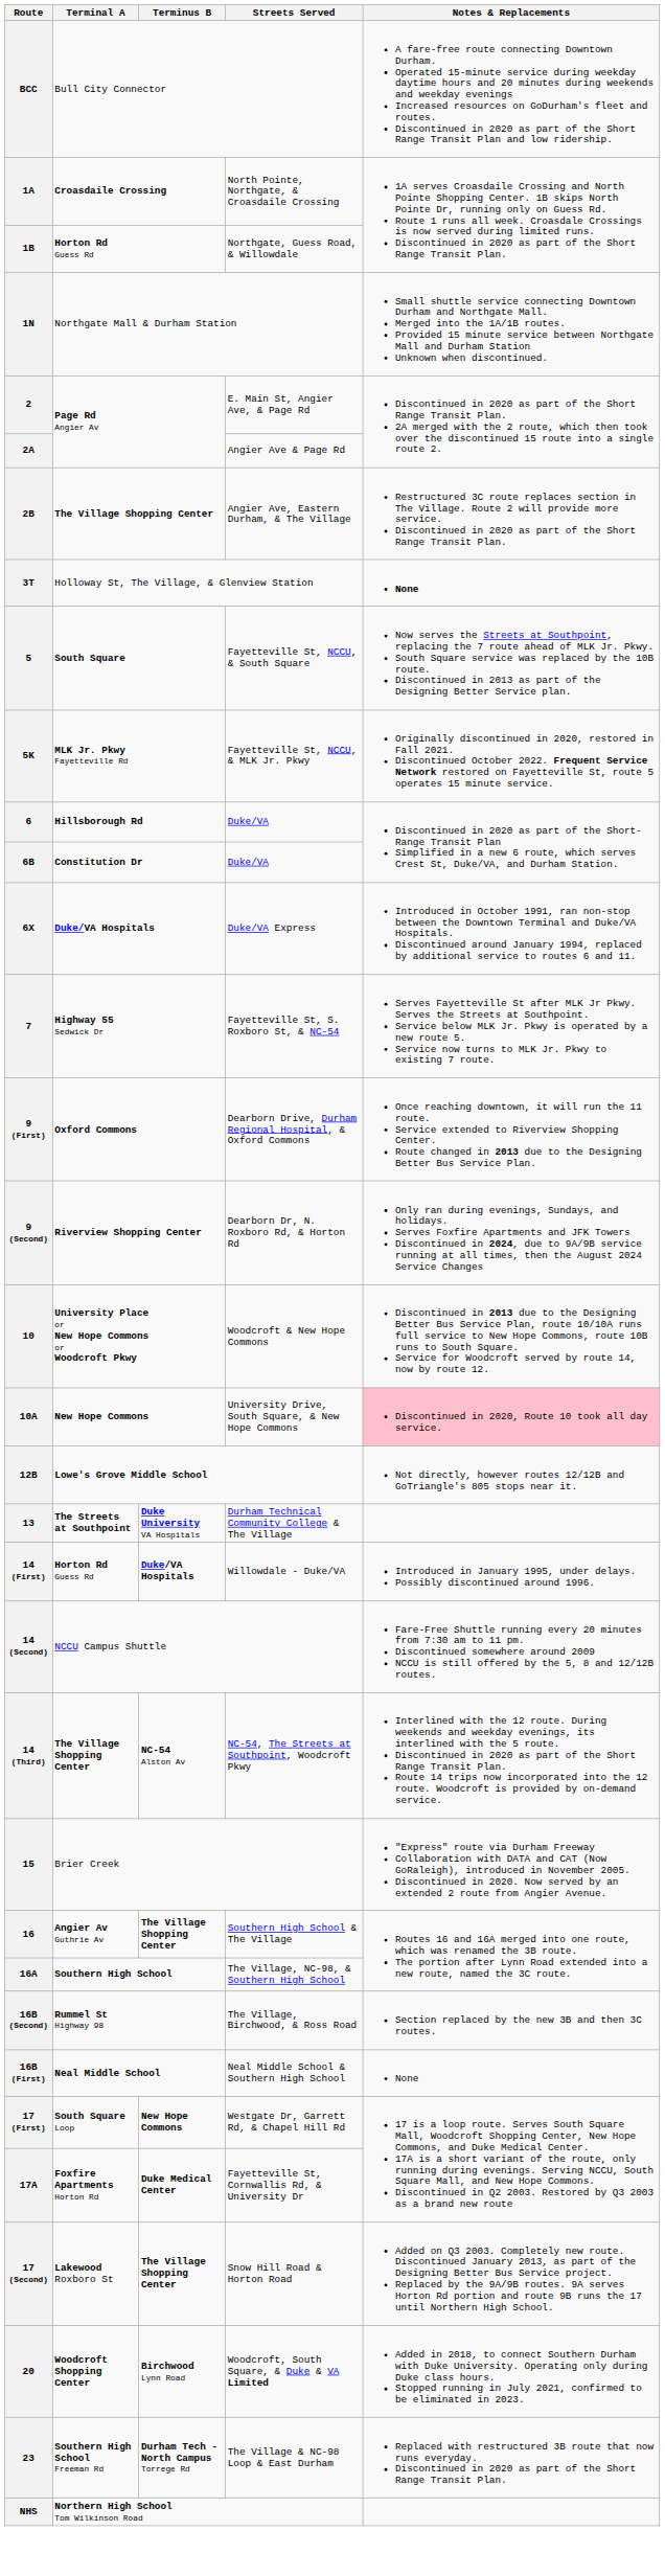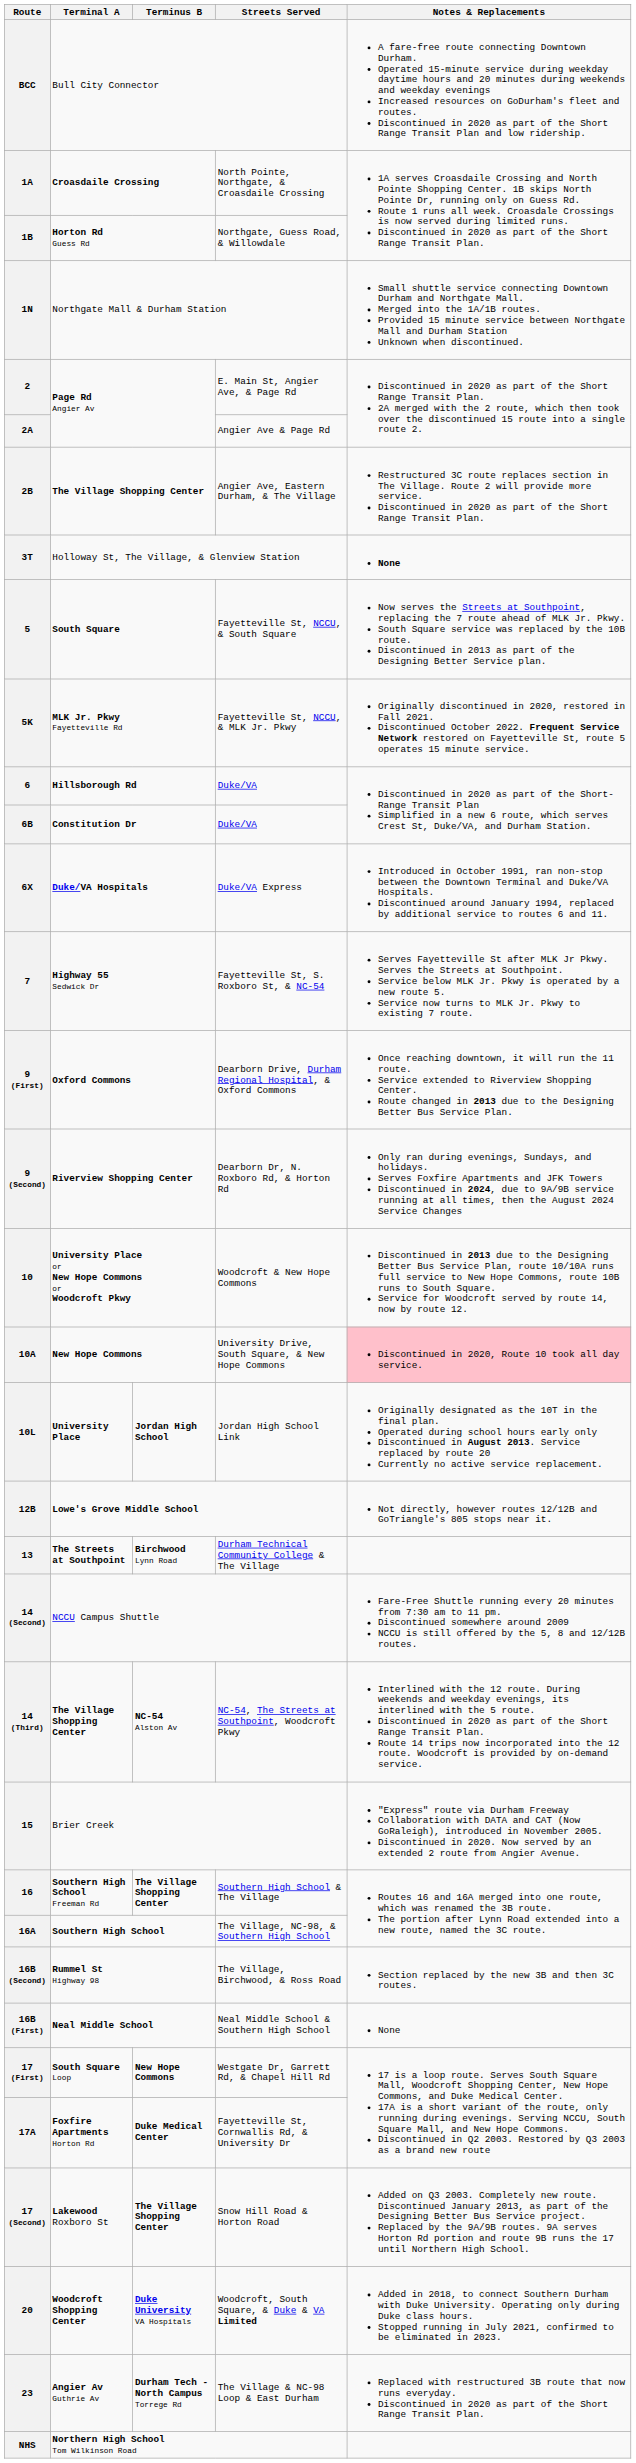+ row: 10L | University Place | Jordan High School | Jordan High School Link | Originally designated as the 10T in the final plan. Operated during school hours early only Discontinued in August 2013. Service replaced by route 20 Currently no active service replacement.
13 | Terminus B: Duke University VA Hospitals -> Birchwood Lynn Road
- row: 14 (First) | Horton Rd Guess Rd | Duke/VA Hospitals | Willowdale - Duke/VA | Introduced in January 1995, under delays. Possibly discontinued around 1996.
16 | Terminal A: Angier Av Guthrie Av -> Southern High School Freeman Rd
20 | Terminus B: Birchwood Lynn Road -> Duke University VA Hospitals
23 | Terminal A: Southern High School Freeman Rd -> Angier Av Guthrie Av
